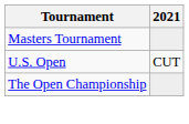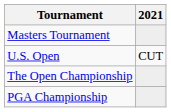+ row: PGA Championship
